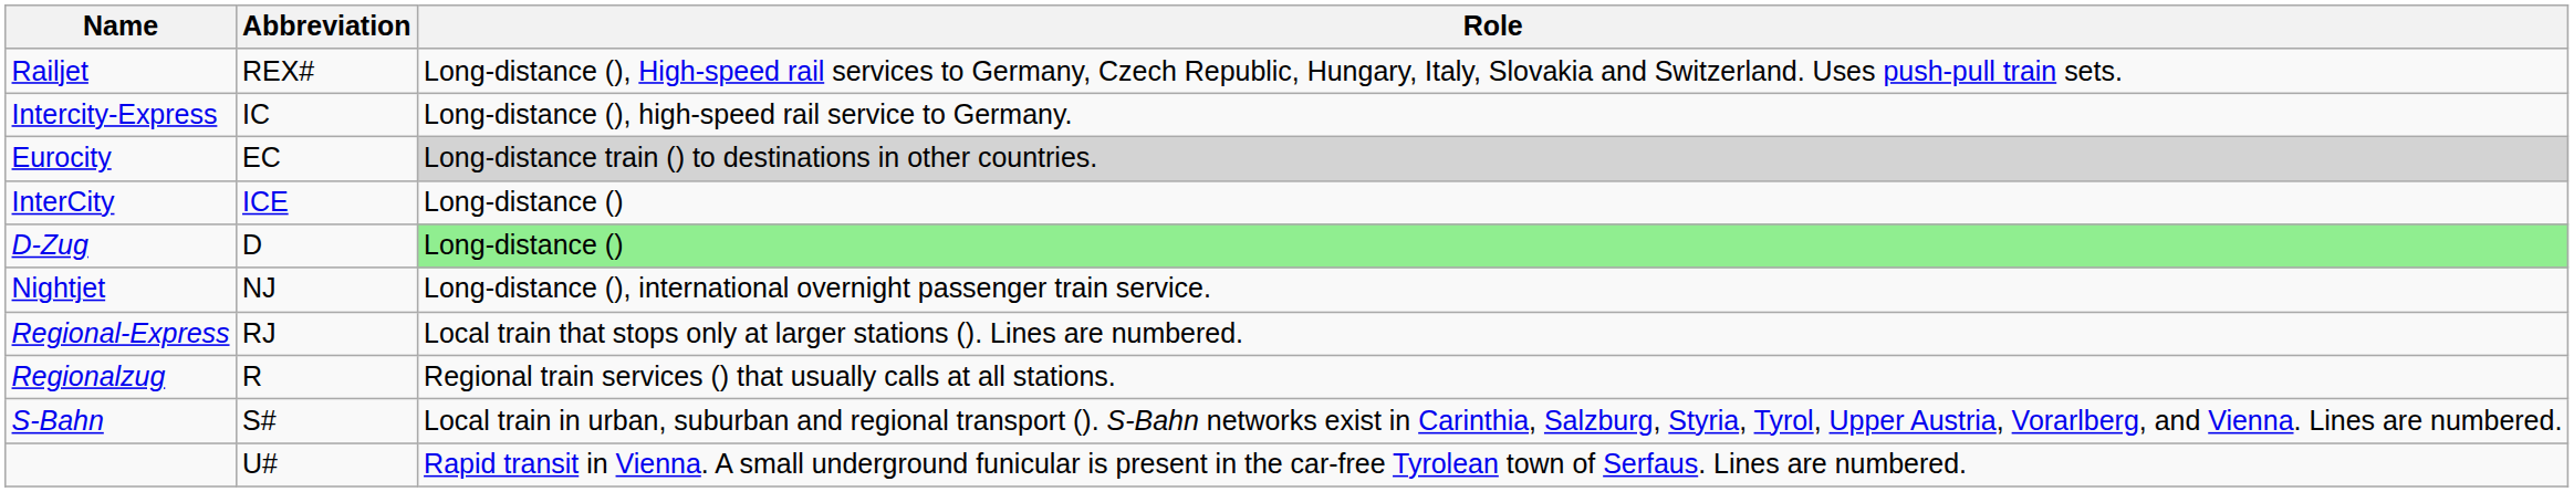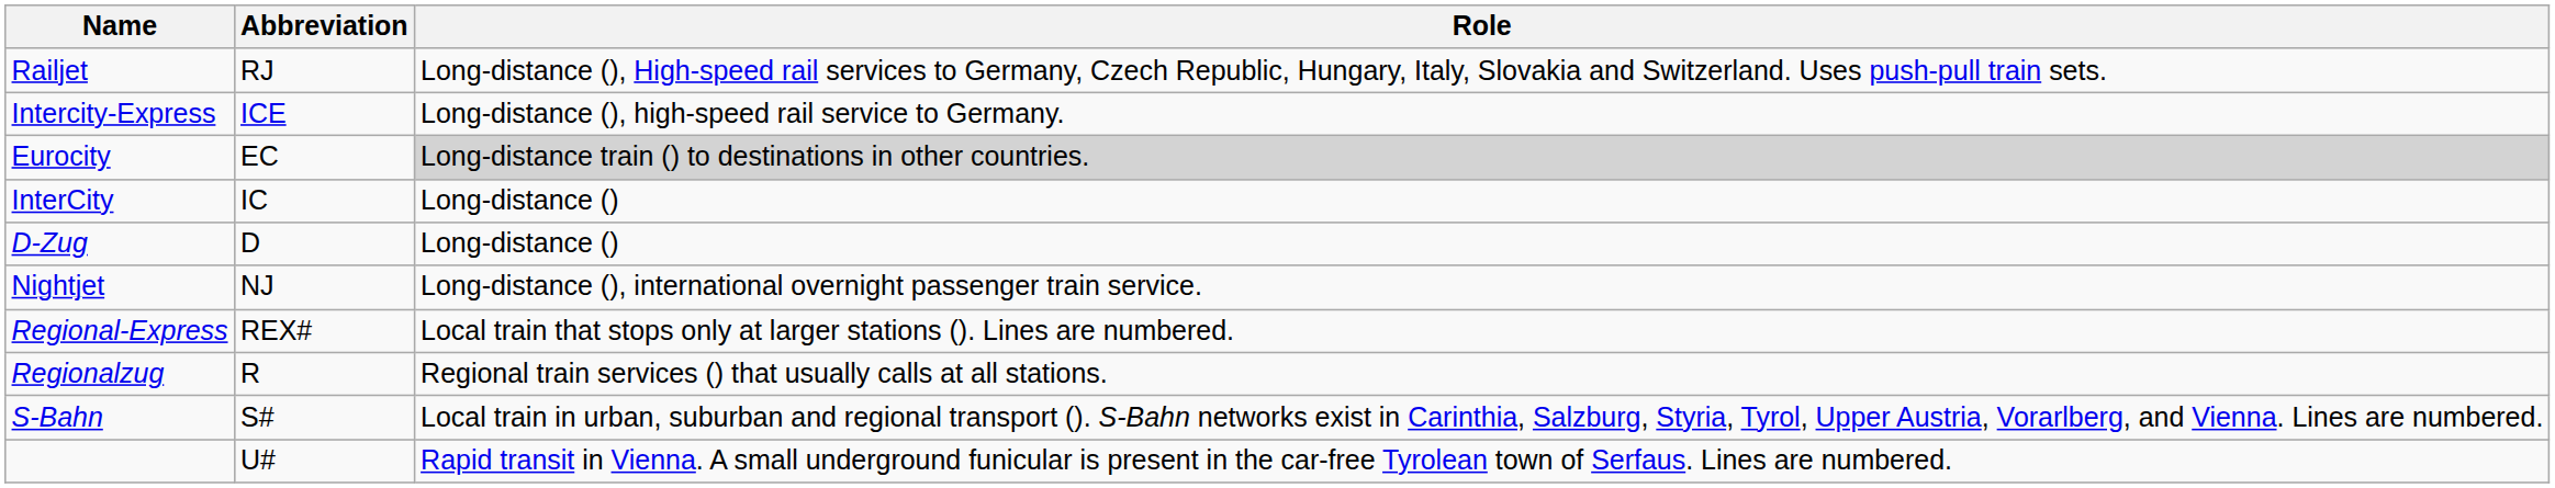Railjet | Abbreviation: REX# -> RJ
Intercity-Express | Abbreviation: IC -> ICE
InterCity | Abbreviation: ICE -> IC
D-Zug | Role: lightgreen background -> no background
Regional-Express | Abbreviation: RJ -> REX#
